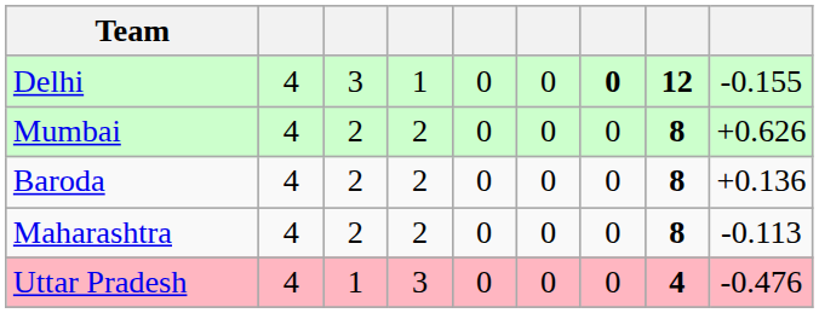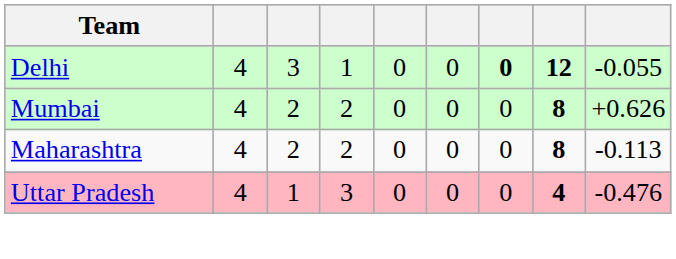Delhi | column 9: -0.155 -> -0.055
- row: Baroda | 4 | 2 | 2 | 0 | 0 | 0 | 8 | +0.136
